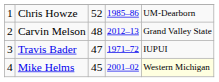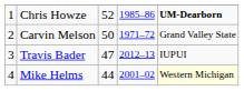Chris Howze | column 5: normal -> bold
Carvin Melson | column 3: 48 -> 50
Carvin Melson | column 4: 2012–13 -> 1971–72
Travis Bader | column 4: 1971–72 -> 2012–13
Mike Helms | column 3: 45 -> 44
